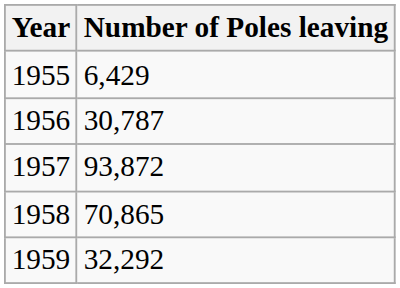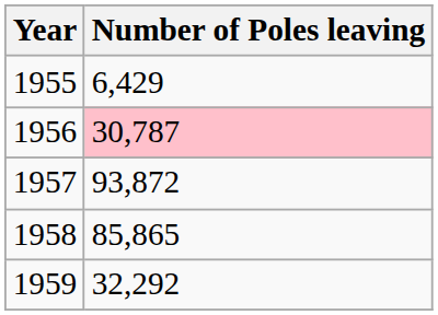1956 | Number of Poles leaving: no background -> pink background
1958 | Number of Poles leaving: 70,865 -> 85,865
